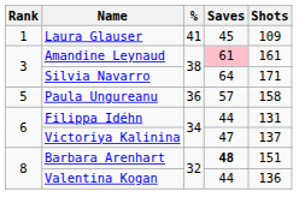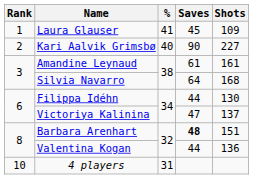+ row: 2 | Kari Aalvik Grimsbø | 40 | 90 | 227
Amandine Leynaud | Saves: pink background -> no background
Silvia Navarro | Shots: 171 -> 168
- row: 5 | Paula Ungureanu | 36 | 57 | 158
Filippa Idéhn | Shots: 131 -> 130
+ row: 10 | 4 players | 31
